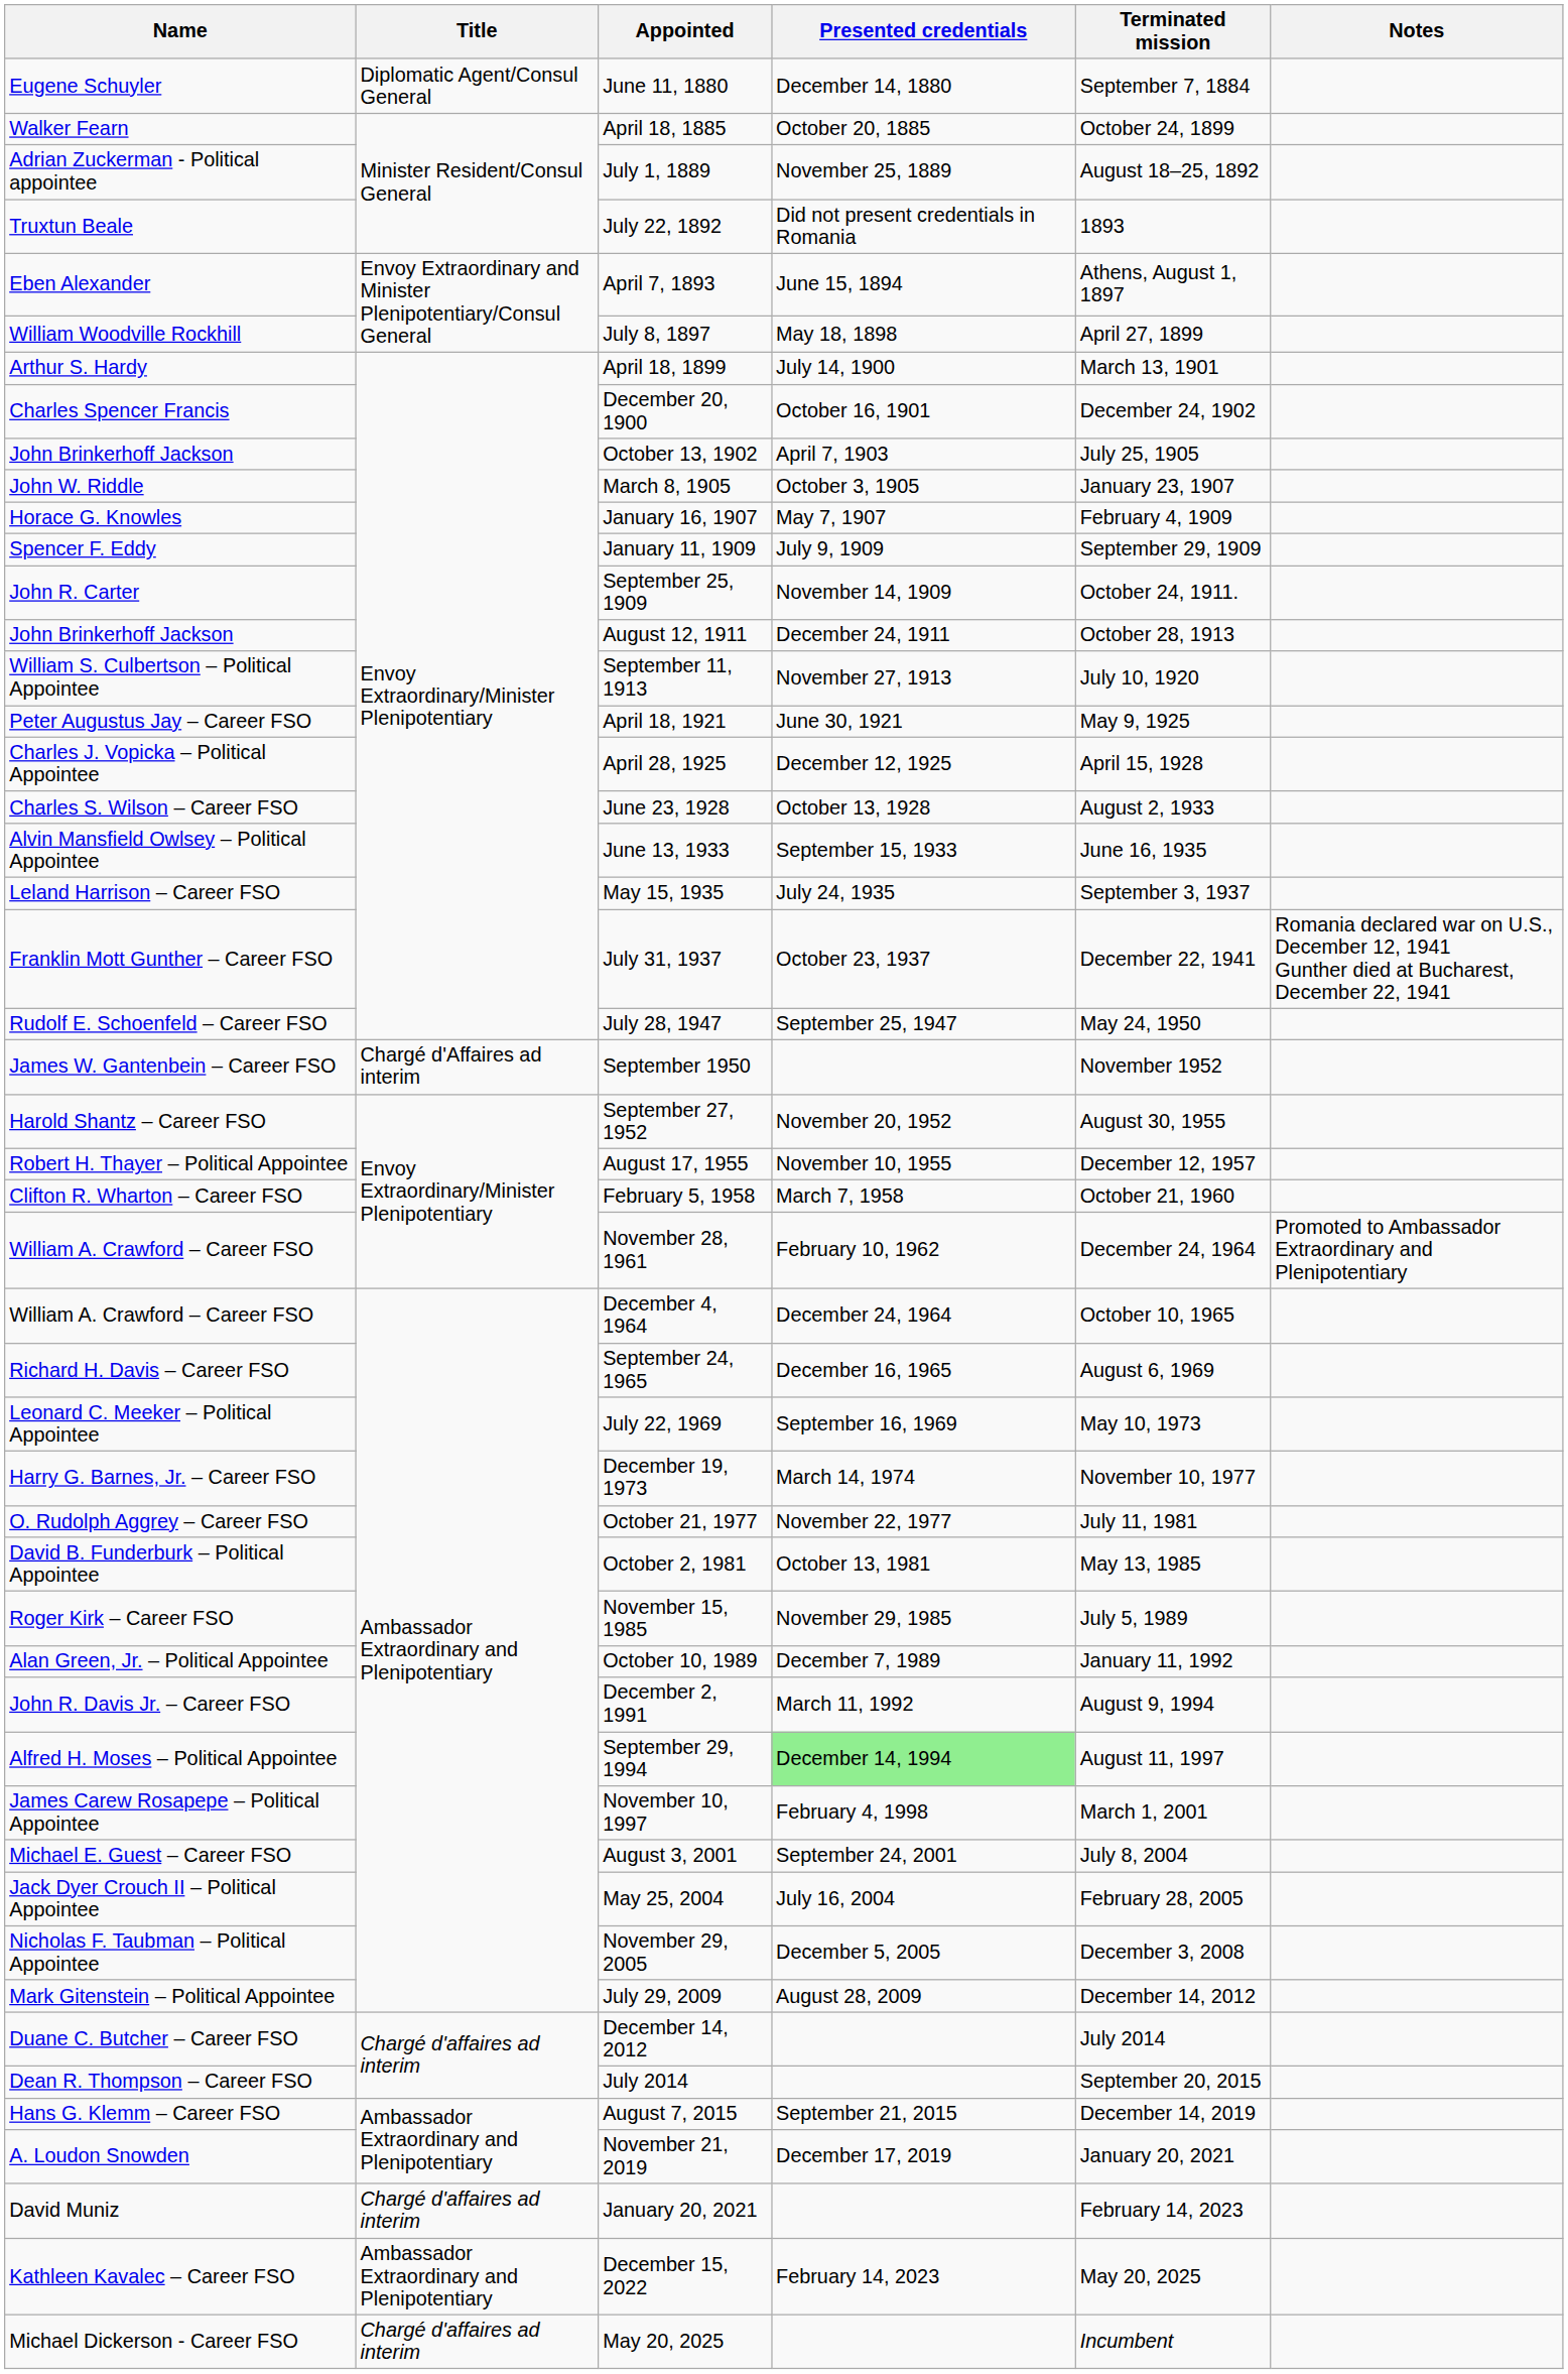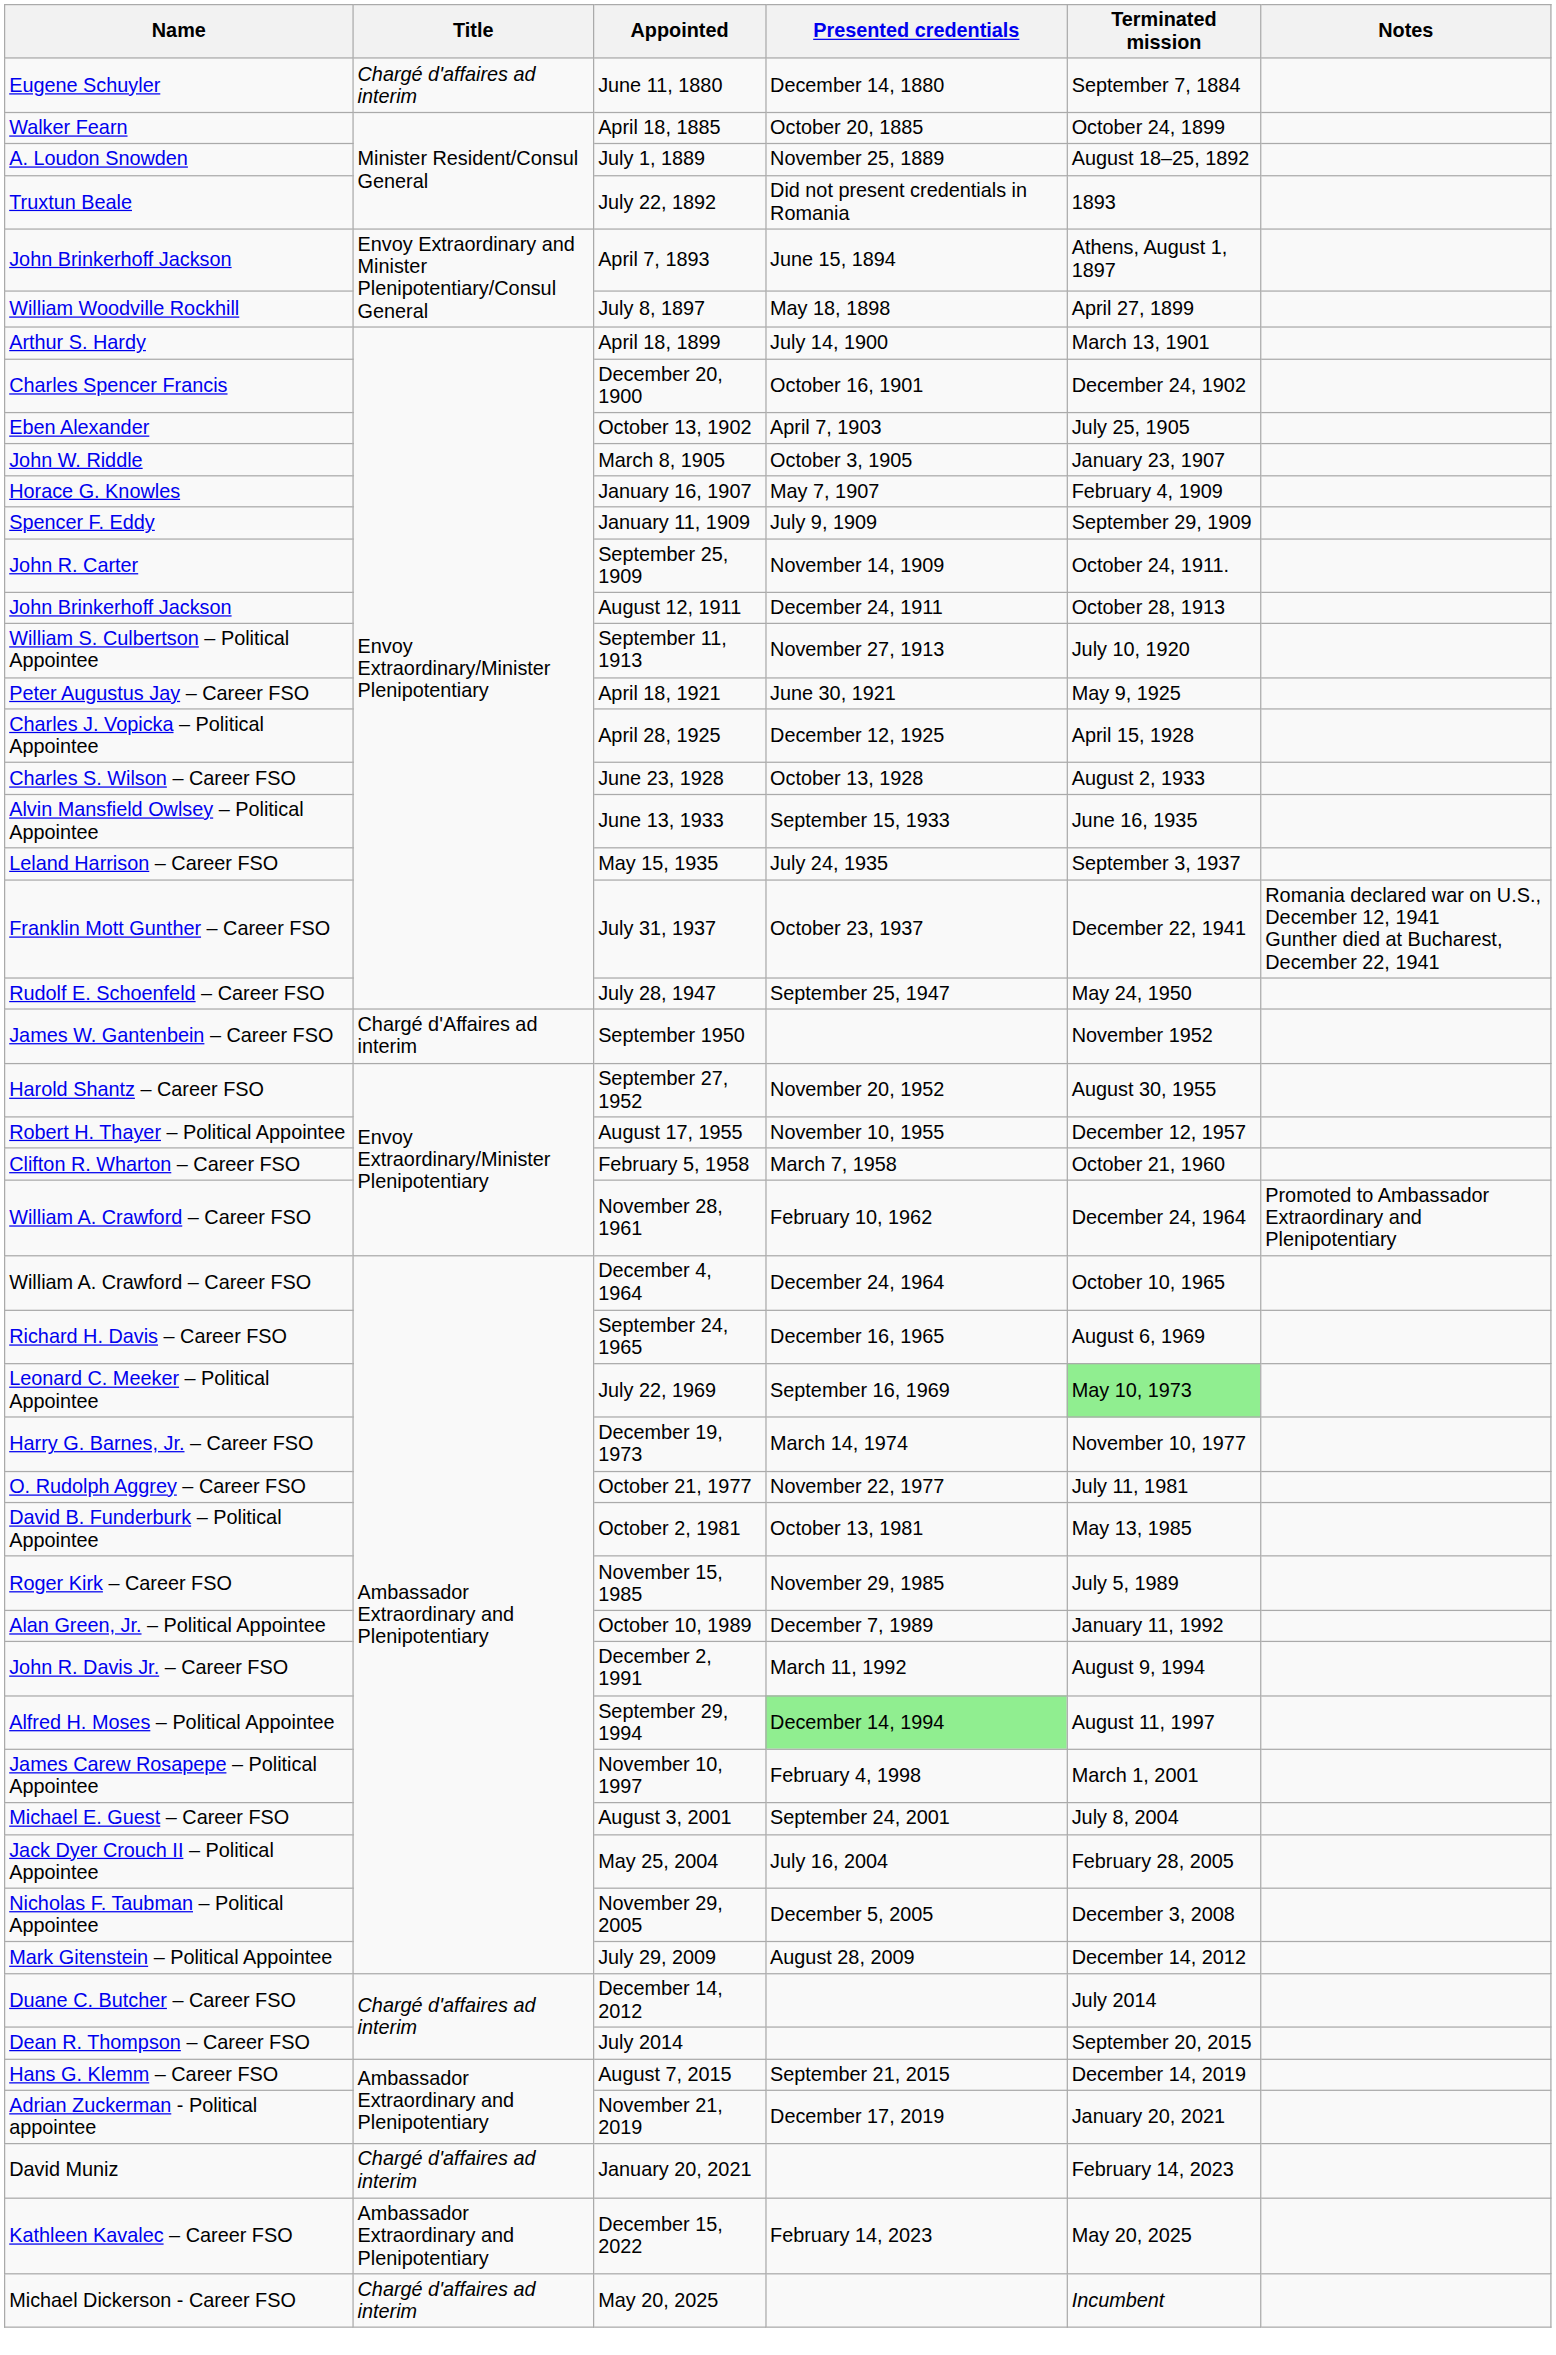June 11, 1880 | Title: Diplomatic Agent/Consul General -> Chargé d'affaires ad interim
July 1, 1889 | Name: Adrian Zuckerman - Political appointee -> A. Loudon Snowden
April 7, 1893 | Name: Eben Alexander -> John Brinkerhoff Jackson
October 13, 1902 | Name: John Brinkerhoff Jackson -> Eben Alexander
July 22, 1969 | Terminated mission: no background -> lightgreen background
November 21, 2019 | Name: A. Loudon Snowden -> Adrian Zuckerman - Political appointee
